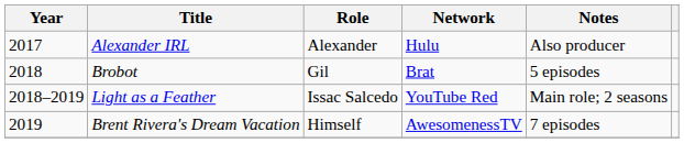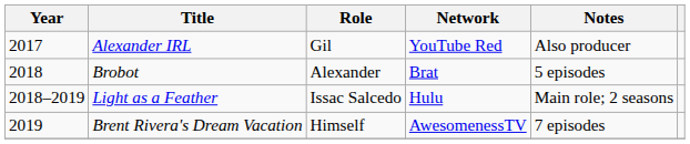Alexander IRL | Role: Alexander -> Gil
Alexander IRL | Network: Hulu -> YouTube Red
Brobot | Role: Gil -> Alexander
Light as a Feather | Network: YouTube Red -> Hulu
